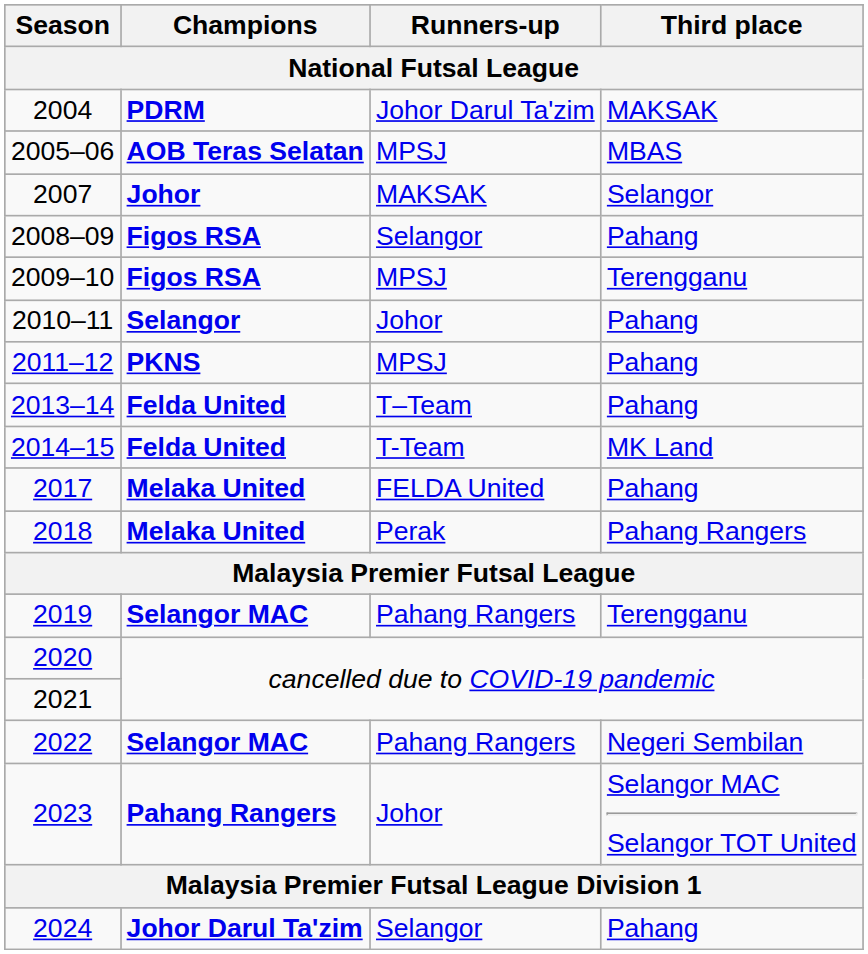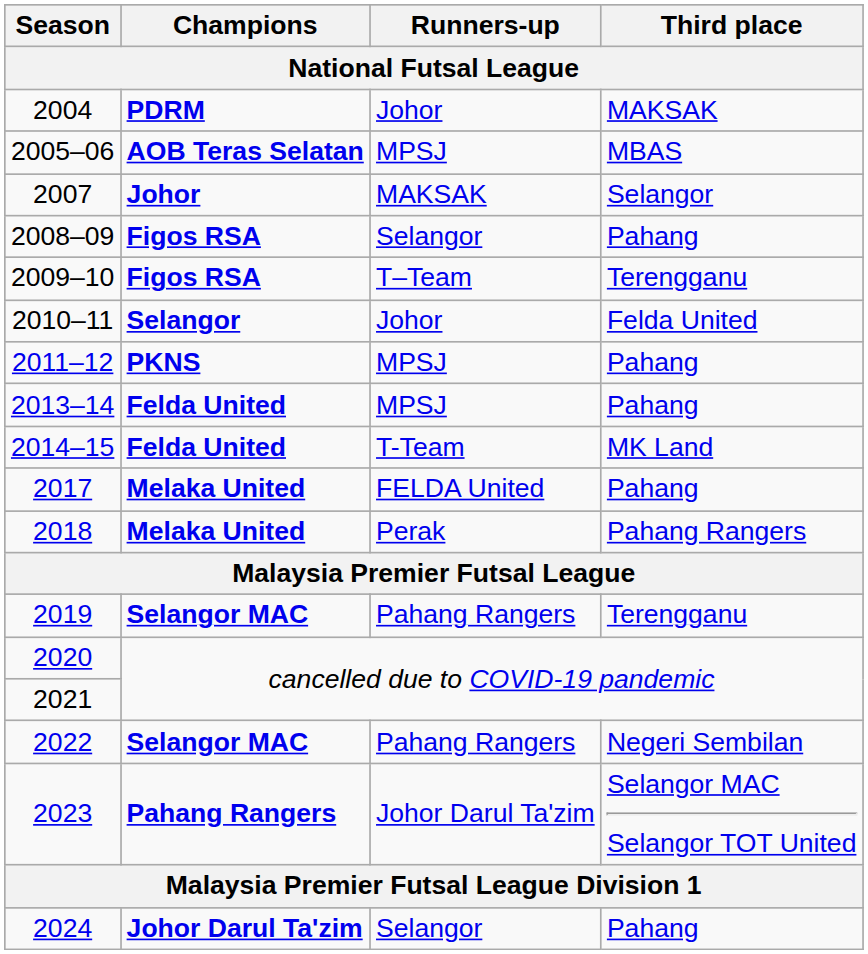2004 | Runners-up: Johor Darul Ta'zim -> Johor
2009–10 | Runners-up: MPSJ -> T–Team
2010–11 | Third place: Pahang -> Felda United
2013–14 | Runners-up: T–Team -> MPSJ
2023 | Runners-up: Johor -> Johor Darul Ta'zim
